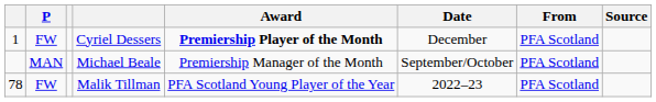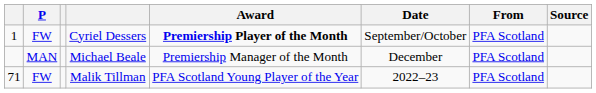Cyriel Dessers | Date: December -> September/October
Michael Beale | Date: September/October -> December
Malik Tillman | column 1: 78 -> 71
